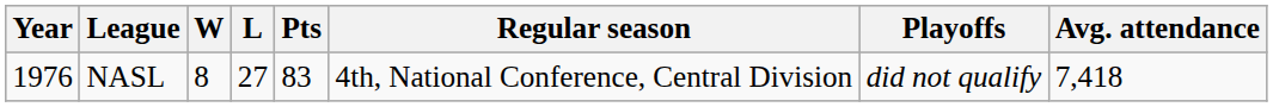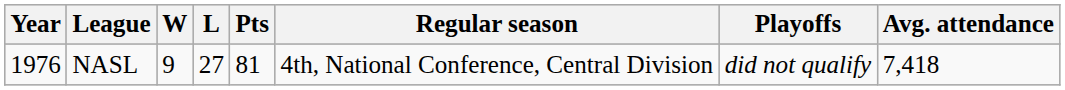NASL | W: 8 -> 9
NASL | Pts: 83 -> 81
